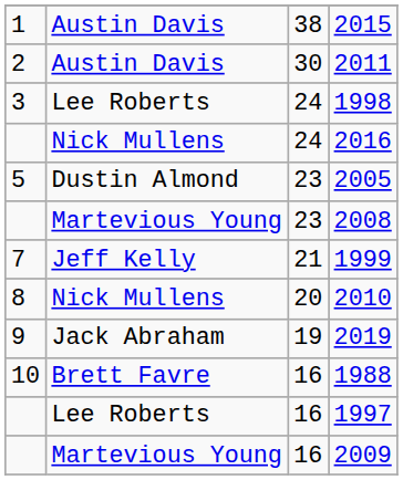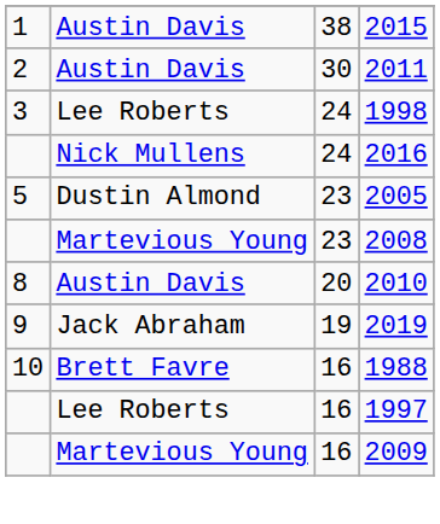- row: 7 | Jeff Kelly | 21 | 1999
2010 | column 2: Nick Mullens -> Austin Davis
